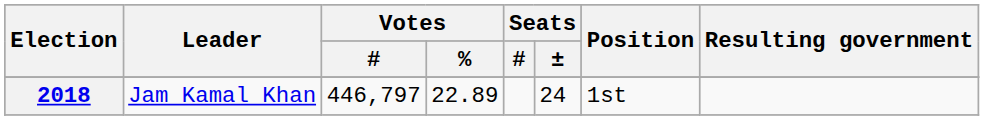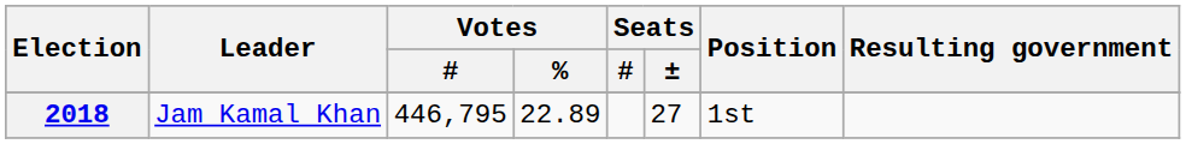2018 | Votes / #: 446,797 -> 446,795
2018 | Seats / ±: 24 -> 27
